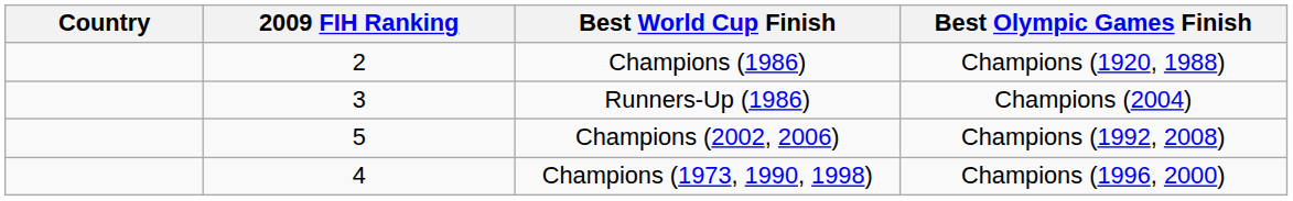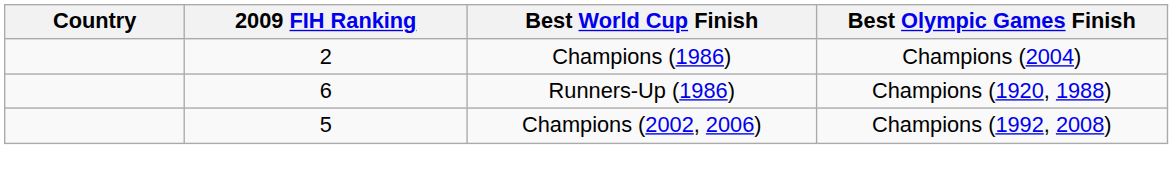Champions (1986) | Best Olympic Games Finish: Champions (1920, 1988) -> Champions (2004)
Runners-Up (1986) | 2009 FIH Ranking: 3 -> 6
Runners-Up (1986) | Best Olympic Games Finish: Champions (2004) -> Champions (1920, 1988)
- row: 4 | Champions (1973, 1990, 1998) | Champions (1996, 2000)
